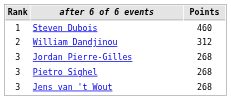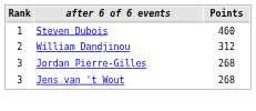- row: 3 | Pietro Sighel | 268
